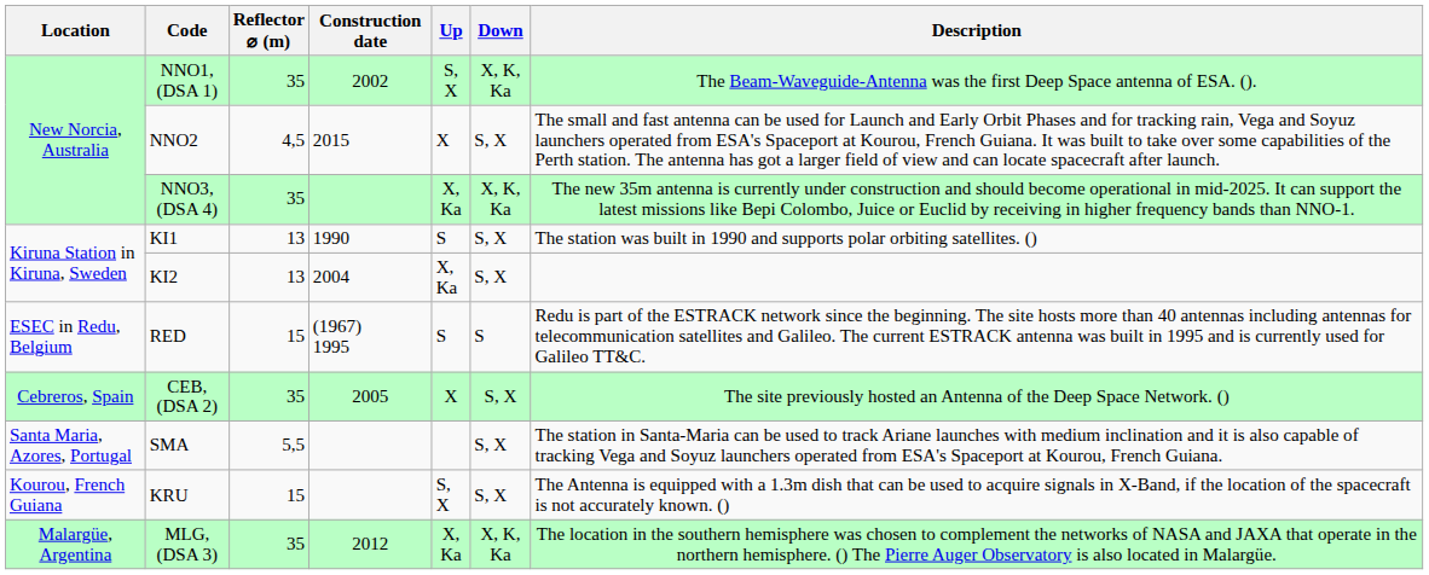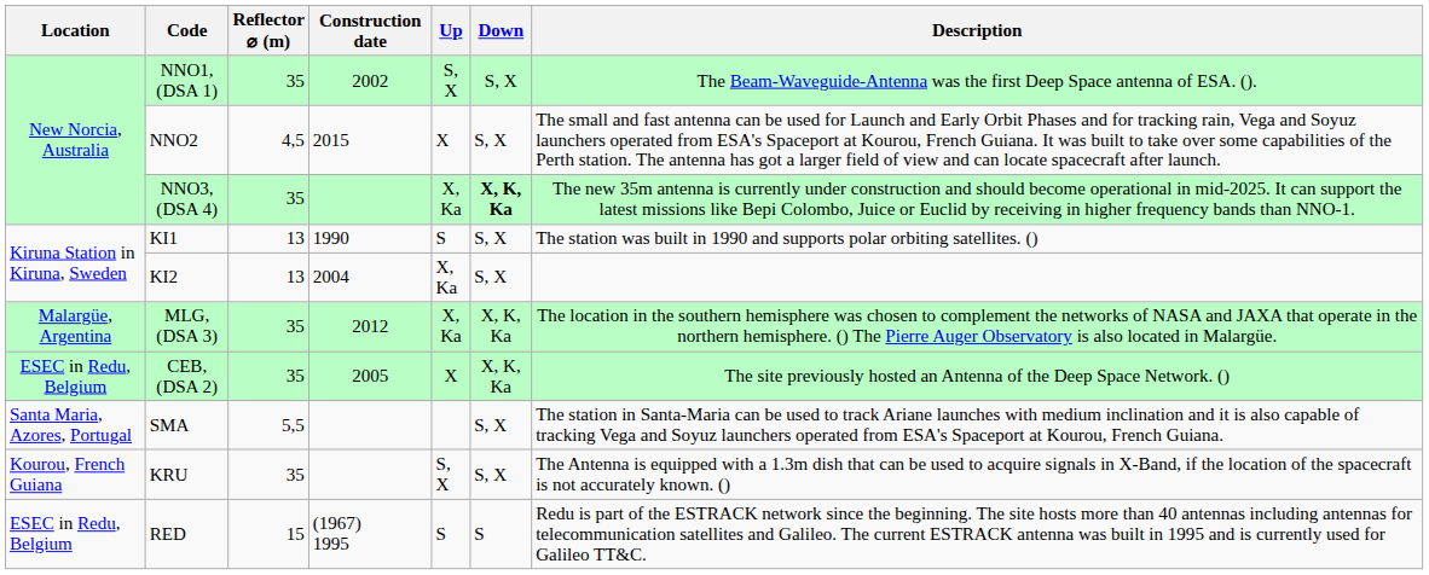NNO1, (DSA 1) | Down: X, K, Ka -> S, X
NNO3, (DSA 4) | Down: normal -> bold
rows swapped: RED <-> MLG, (DSA 3)
CEB, (DSA 2) | Location: Cebreros, Spain -> ESEC in Redu, Belgium
CEB, (DSA 2) | Down: S, X -> X, K, Ka
KRU | Reflector ⌀ (m): 15 -> 35
